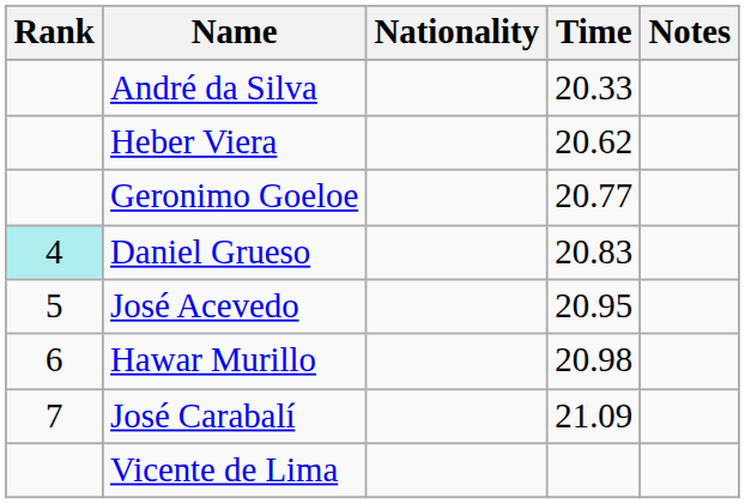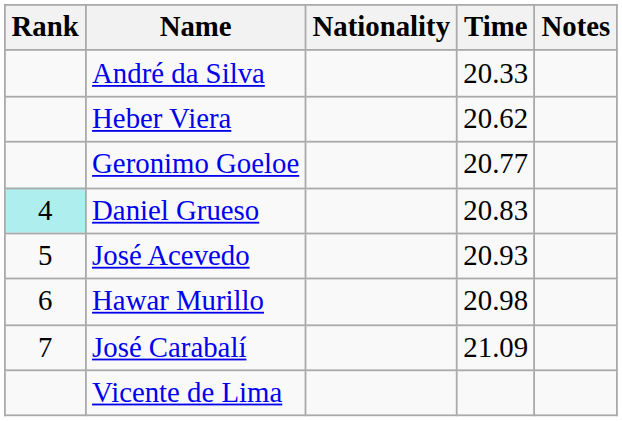José Acevedo | Time: 20.95 -> 20.93
